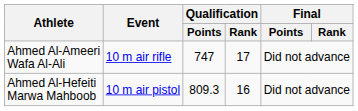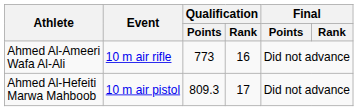Ahmed Al-Ameeri Wafa Al-Ali | Qualification / Points: 747 -> 773
Ahmed Al-Ameeri Wafa Al-Ali | Qualification / Rank: 17 -> 16
Ahmed Al-Hefeiti Marwa Mahboob | Qualification / Rank: 16 -> 17
